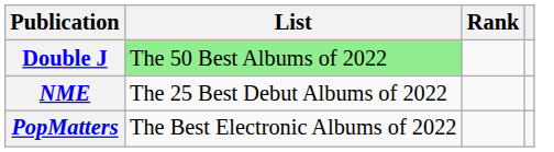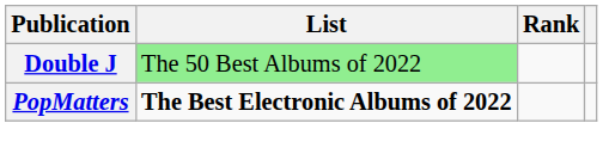- row: NME | The 25 Best Debut Albums of 2022
PopMatters | List: normal -> bold
